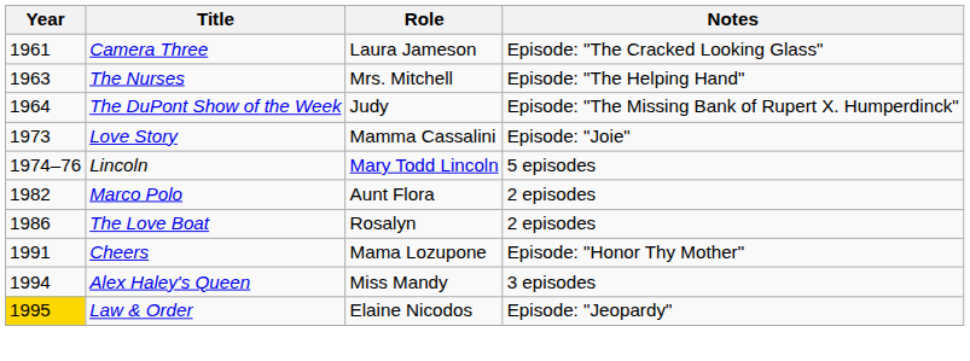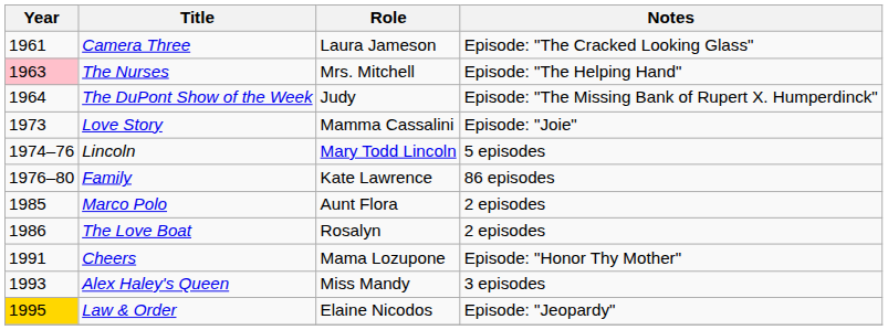The Nurses | Year: no background -> pink background
+ row: 1976–80 | Family | Kate Lawrence | 86 episodes
Marco Polo | Year: 1982 -> 1985
Alex Haley's Queen | Year: 1994 -> 1993
